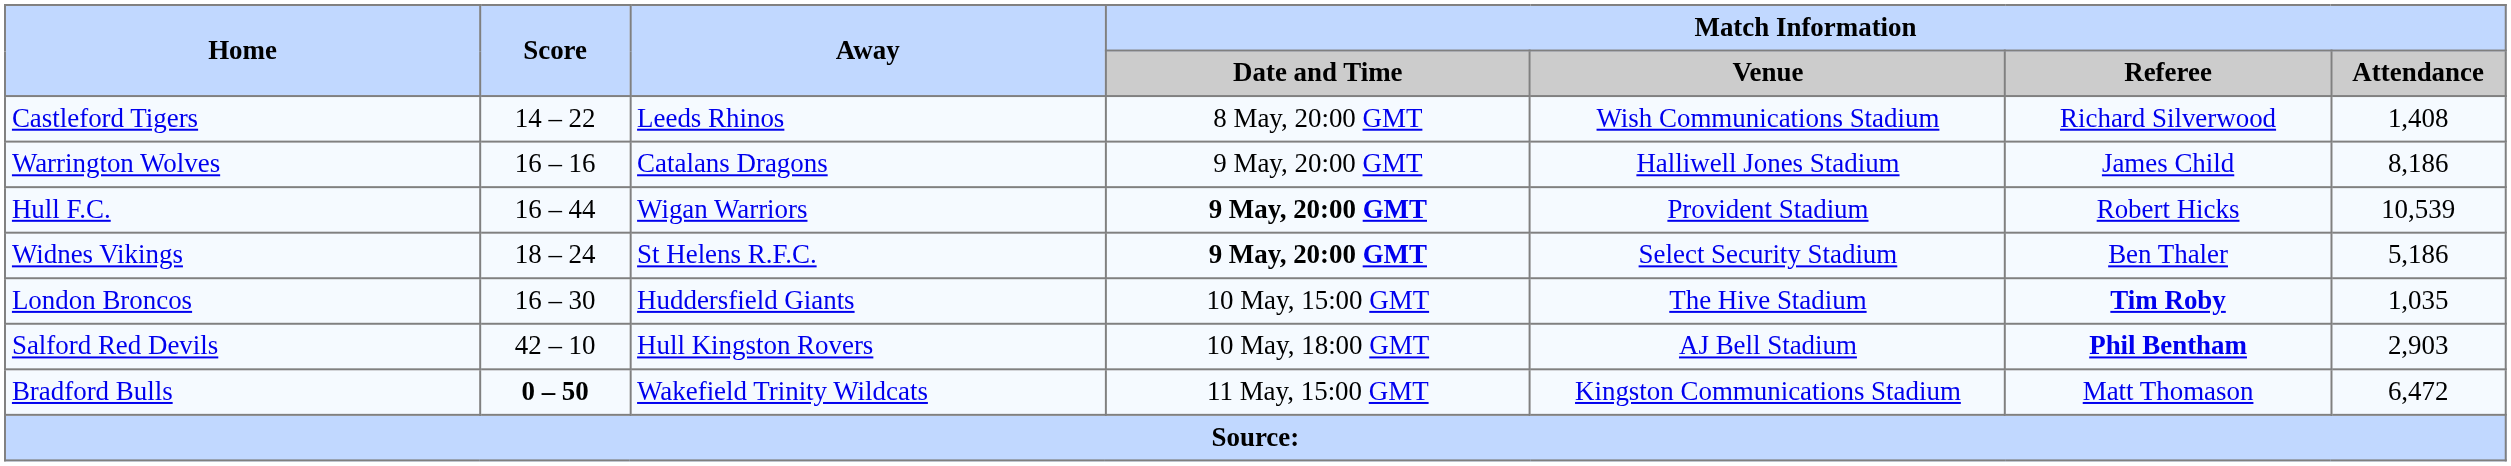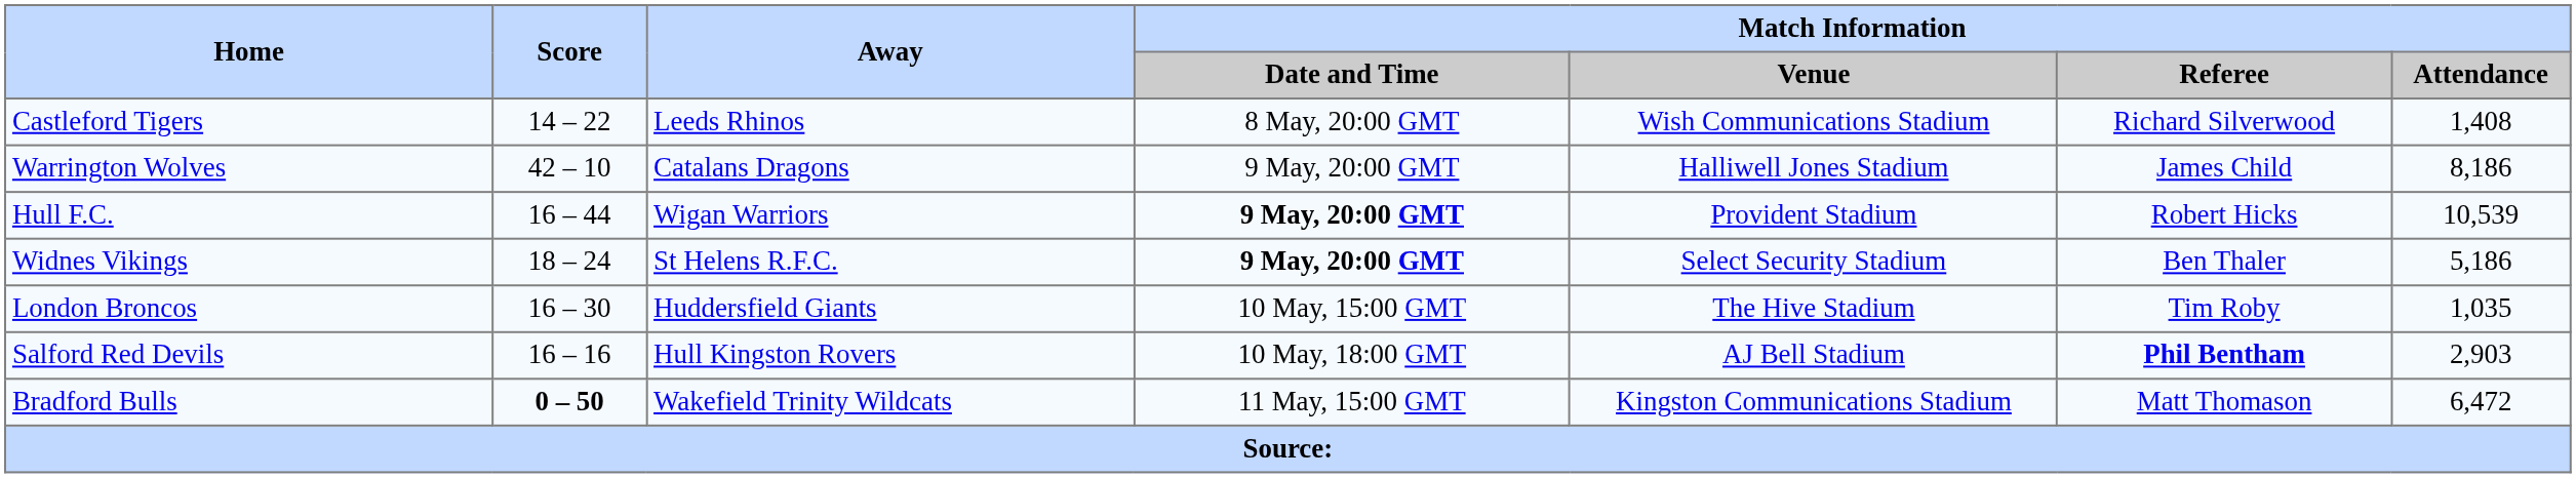Warrington Wolves | Score: 16 – 16 -> 42 – 10
London Broncos | Match Information / Referee: bold -> normal
Salford Red Devils | Score: 42 – 10 -> 16 – 16
